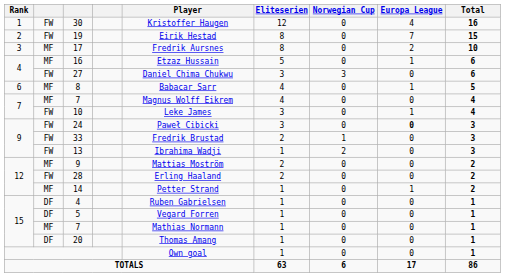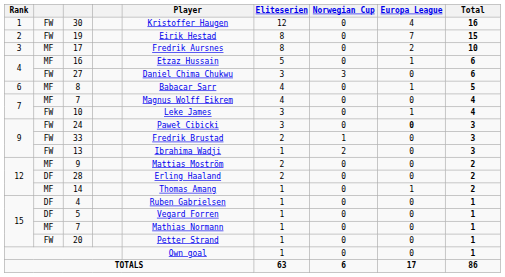28 | column 2: FW -> DF
14 | Player: Petter Strand -> Thomas Amang
20 | column 2: DF -> FW
20 | Player: Thomas Amang -> Petter Strand
